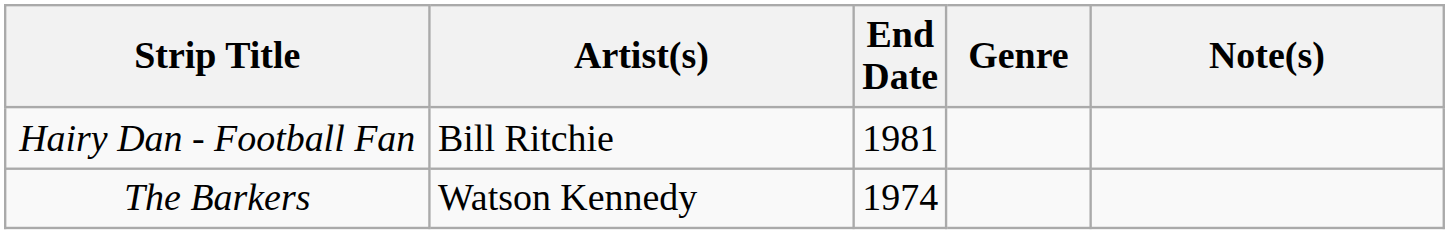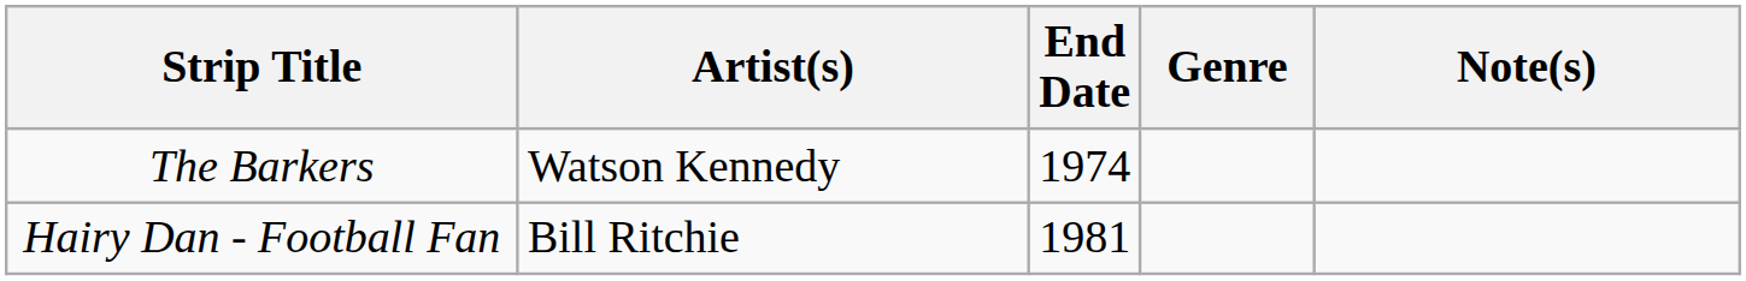rows swapped: The Barkers <-> Hairy Dan - Football Fan
